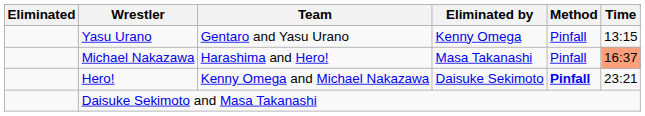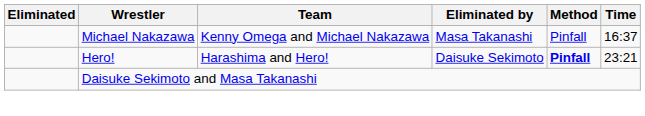- row: Yasu Urano | Gentaro and Yasu Urano | Kenny Omega | Pinfall | 13:15
Michael Nakazawa | Team: Harashima and Hero! -> Kenny Omega and Michael Nakazawa
Michael Nakazawa | Time: lightsalmon background -> no background
Hero! | Team: Kenny Omega and Michael Nakazawa -> Harashima and Hero!
